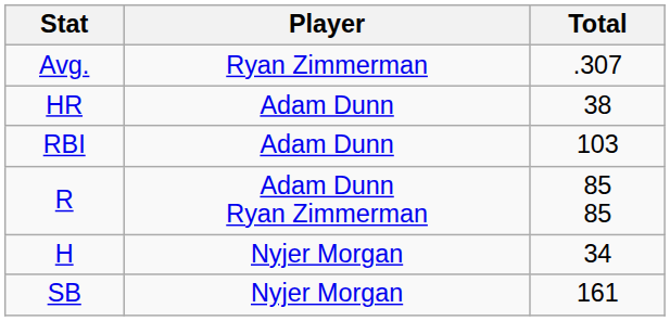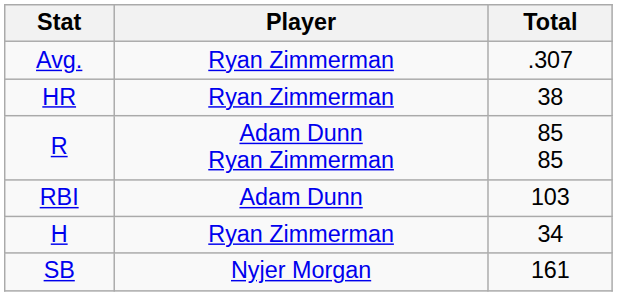HR | Player: Adam Dunn -> Ryan Zimmerman
rows swapped: RBI <-> R
H | Player: Nyjer Morgan -> Ryan Zimmerman
